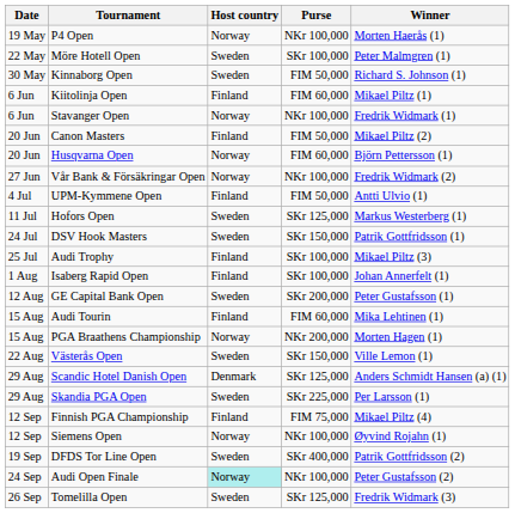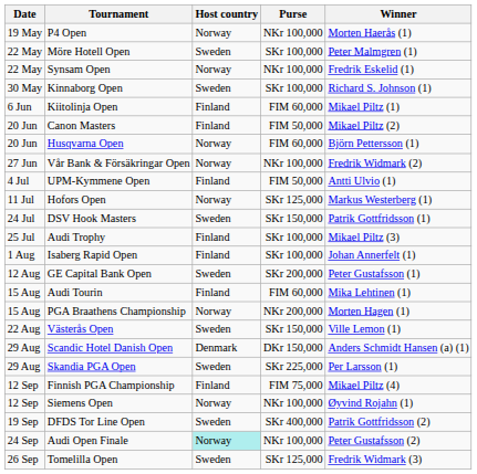+ row: 22 May | Synsam Open | Norway | NKr 100,000 | Fredrik Eskelid (1)
Kinnaborg Open | Purse: FIM 50,000 -> SKr 100,000
- row: 6 Jun | Stavanger Open | Norway | NKr 100,000 | Fredrik Widmark (1)
Hofors Open | Host country: Sweden -> Norway
Scandic Hotel Danish Open | Purse: SKr 125,000 -> DKr 150,000
